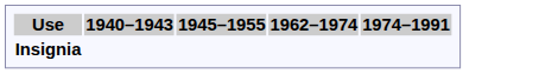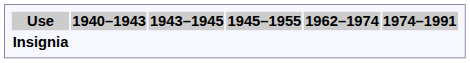+ column: 1943–1945
